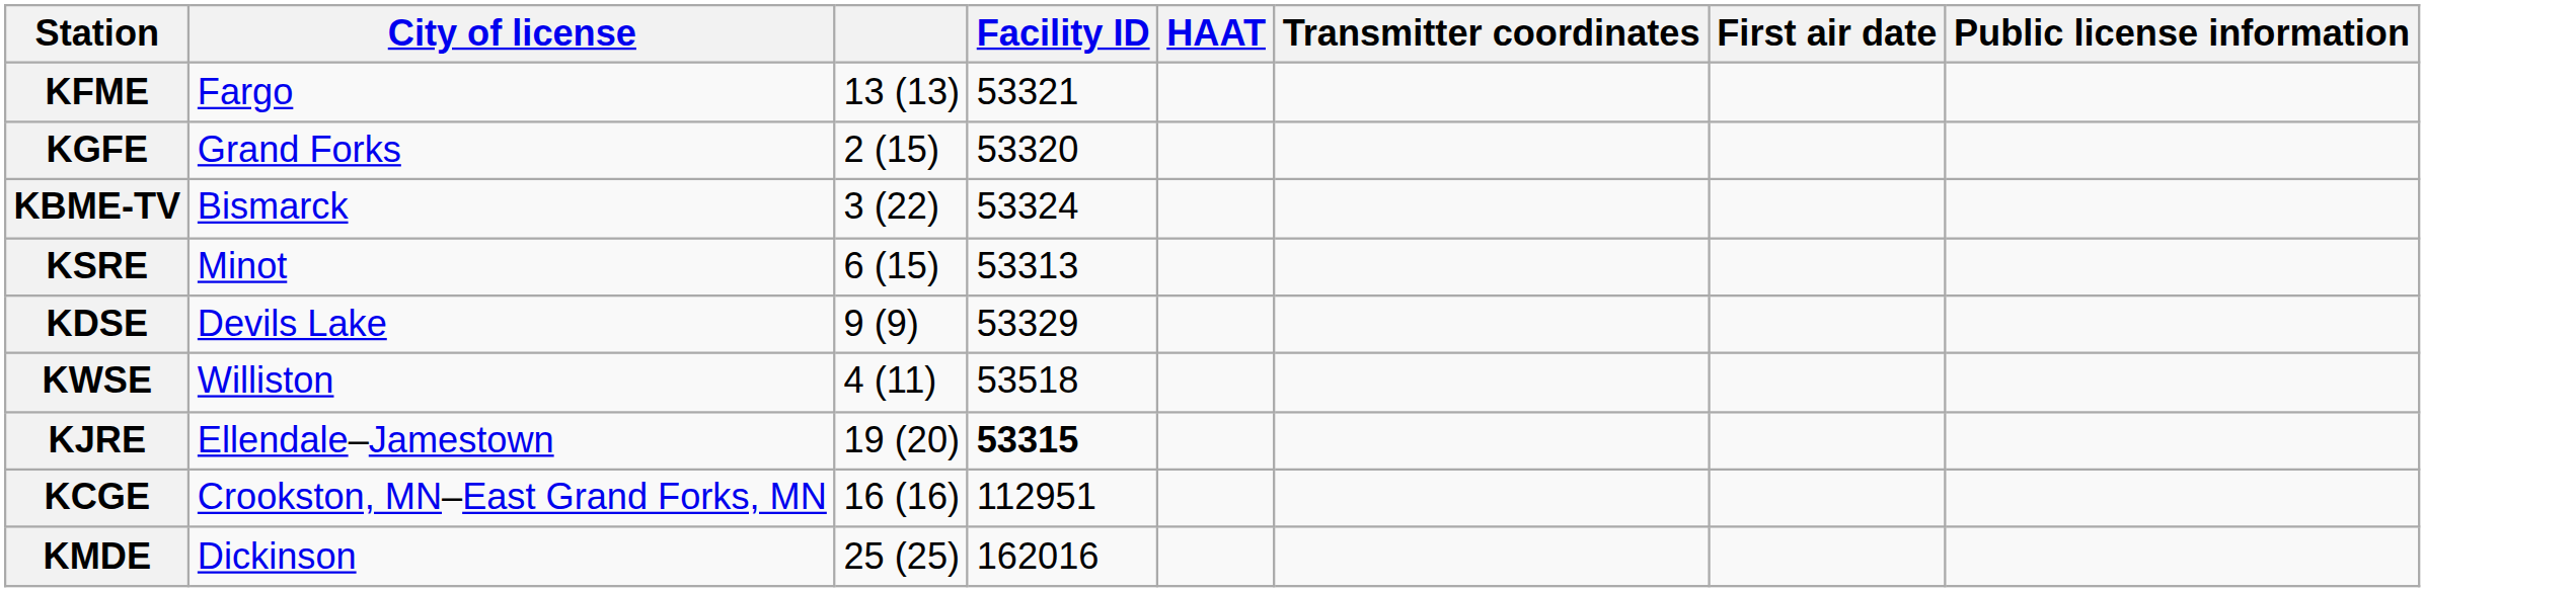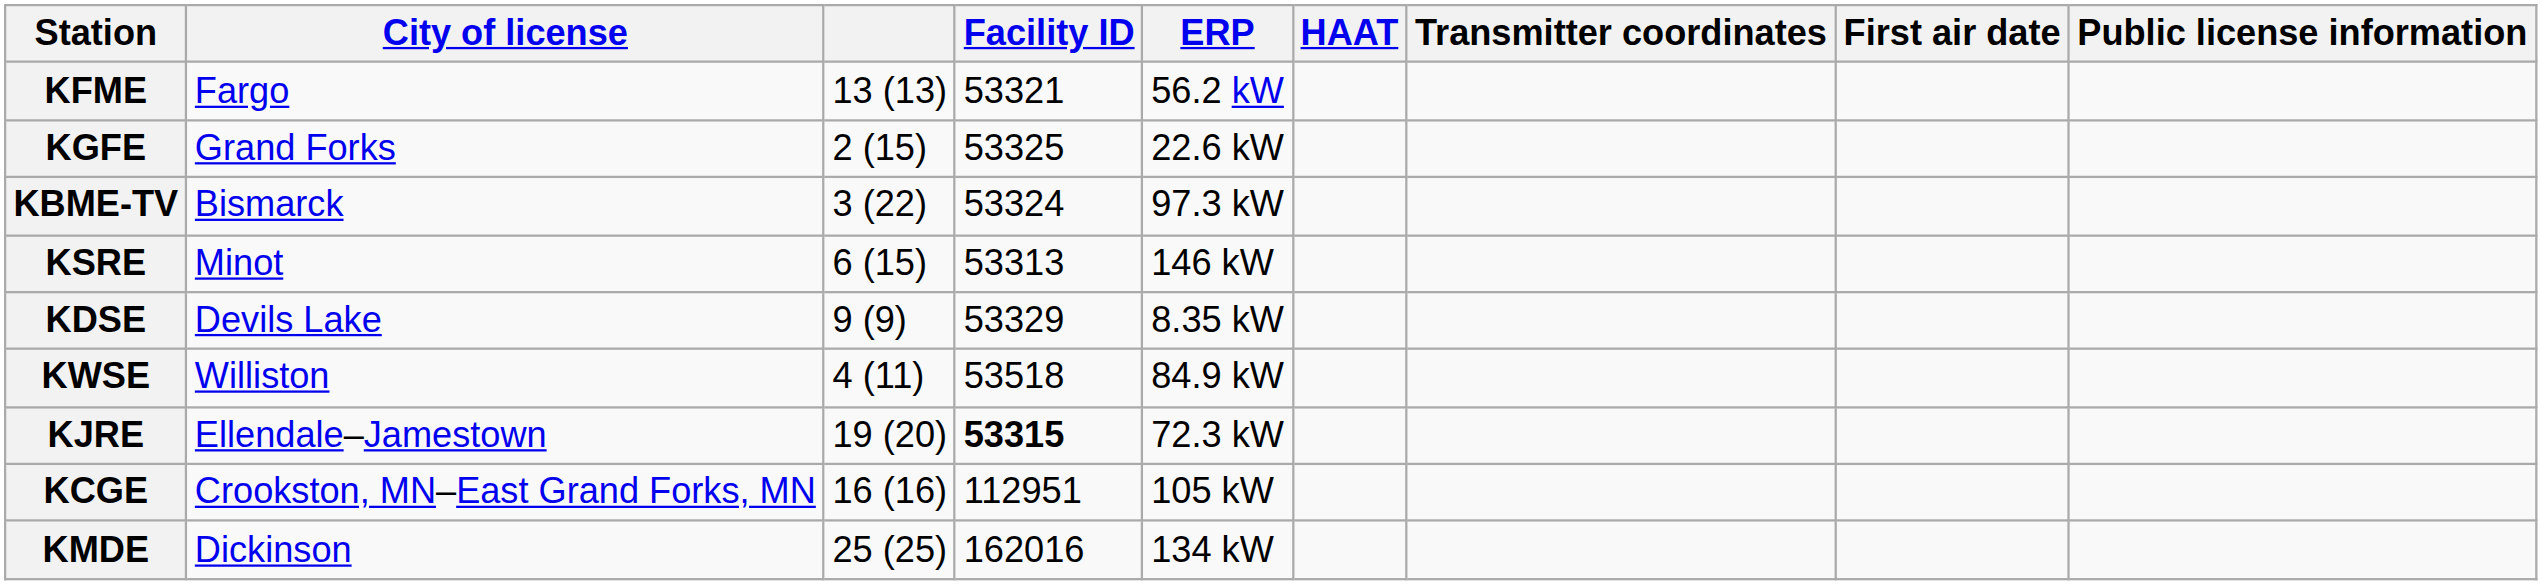+ column: ERP | 56.2 kW | 22.6 kW | 97.3 kW | 146 kW | 8.35 kW | 84.9 kW | 72.3 kW | 105 kW | 134 kW
KGFE | Facility ID: 53320 -> 53325
